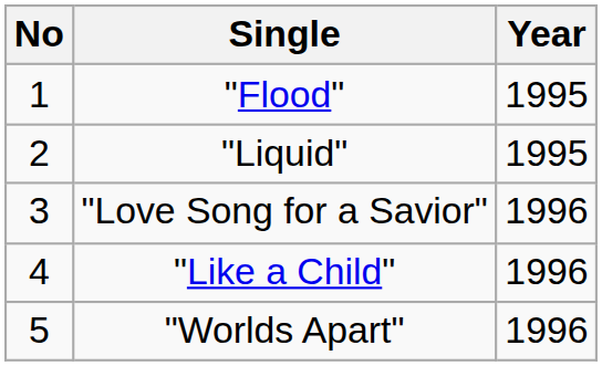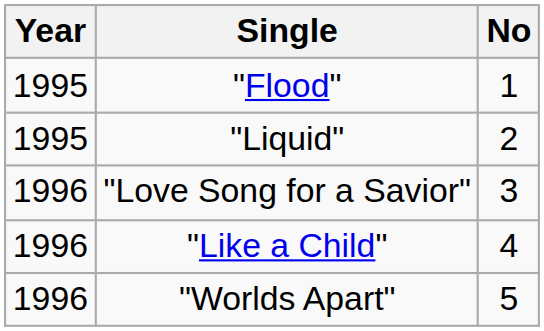columns swapped: No <-> Year
